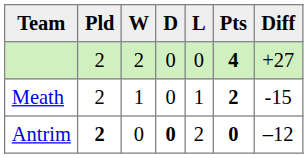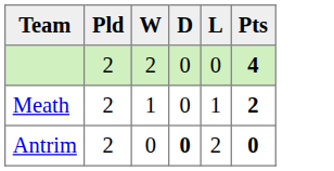- column: Diff | +27 | -15 | –12
Antrim | Pld: bold -> normal
